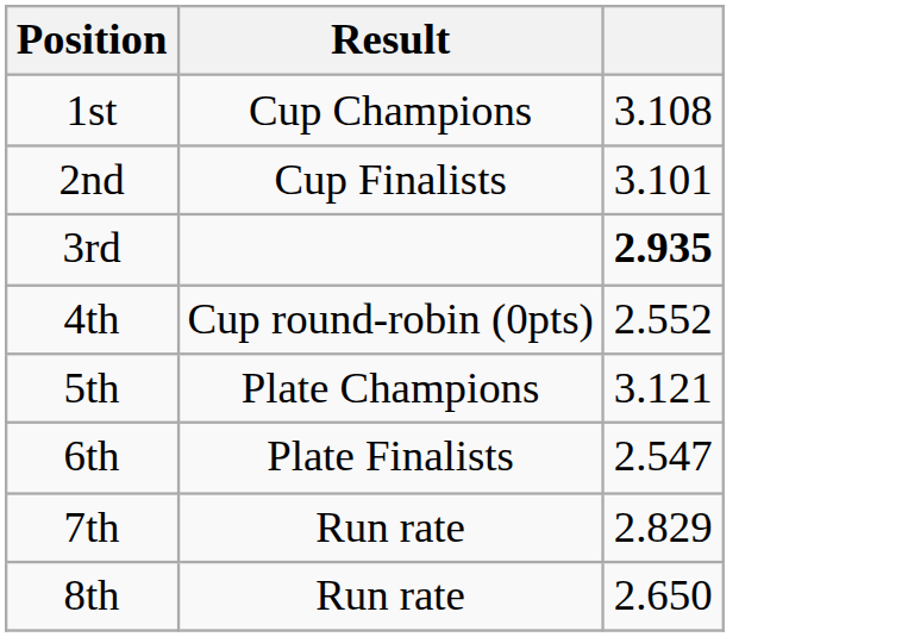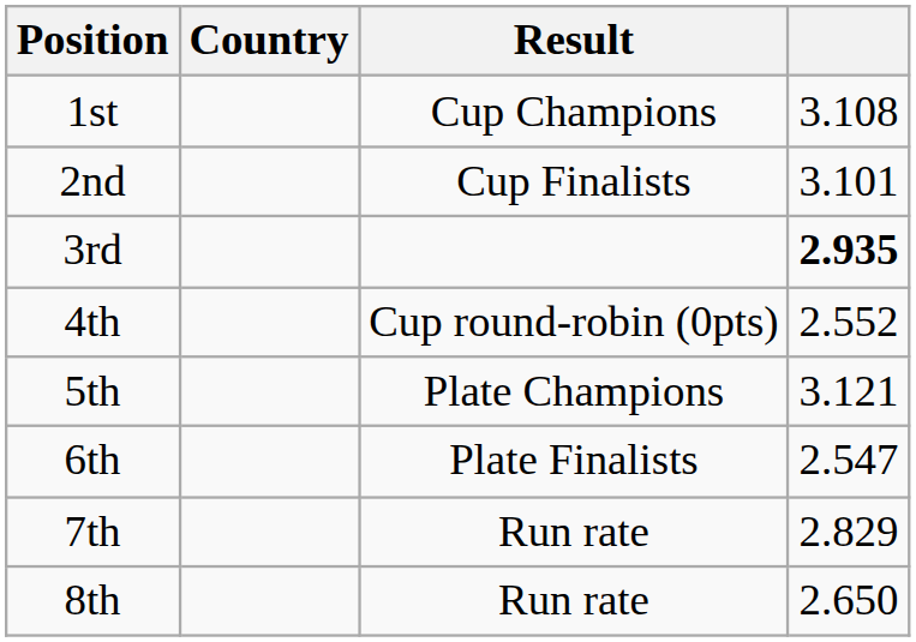+ column: Country
